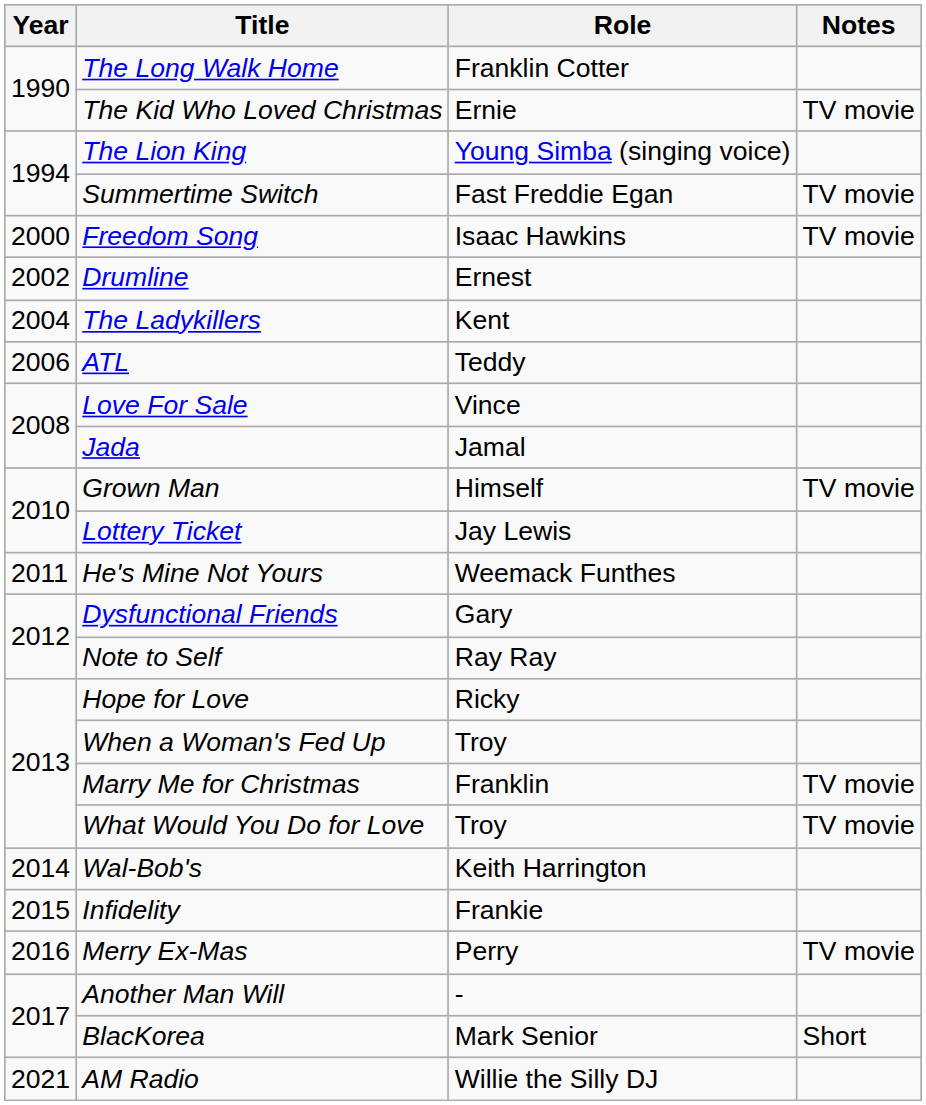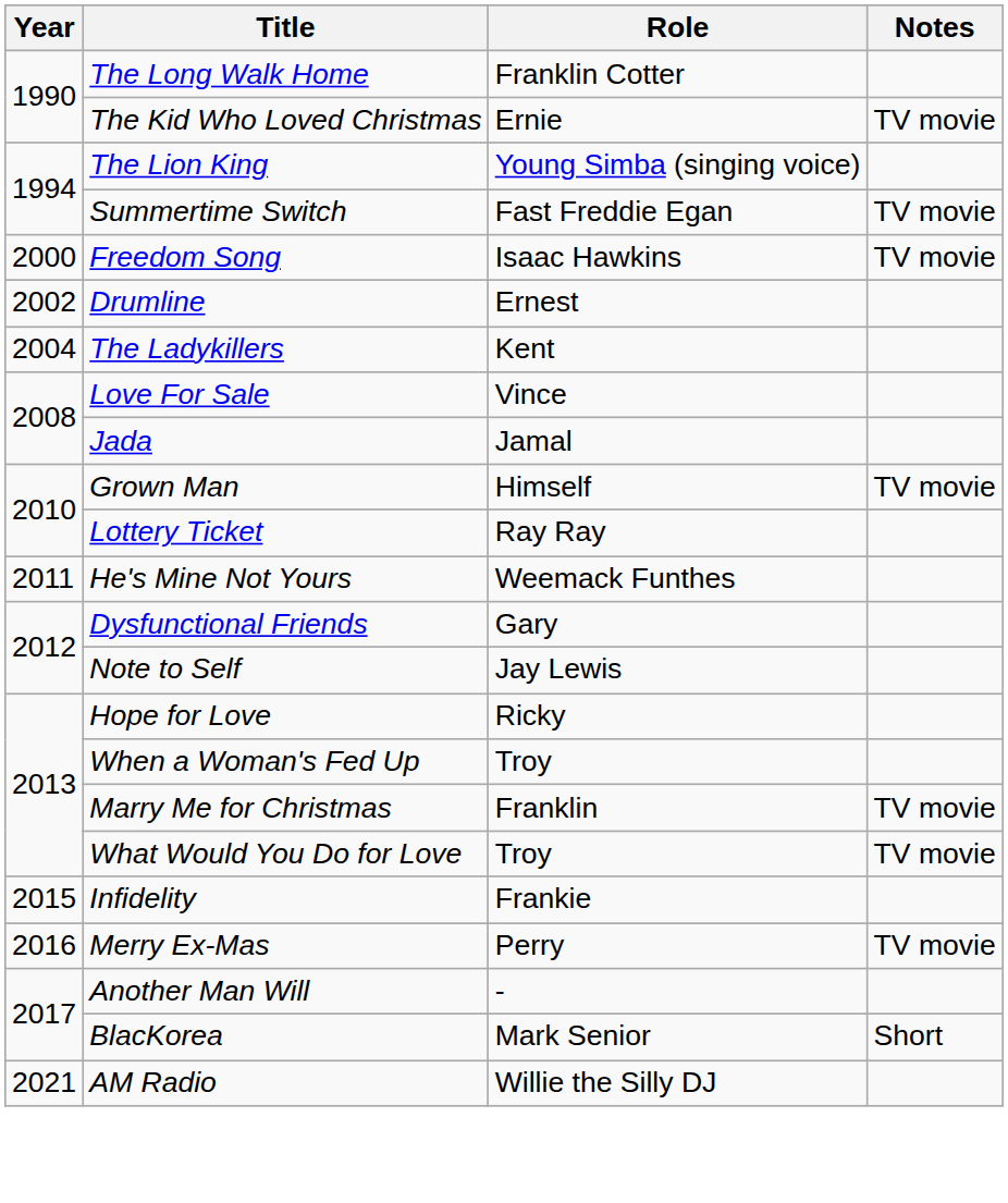- row: 2006 | ATL | Teddy
Lottery Ticket | Role: Jay Lewis -> Ray Ray
Note to Self | Role: Ray Ray -> Jay Lewis
- row: 2014 | Wal-Bob's | Keith Harrington
